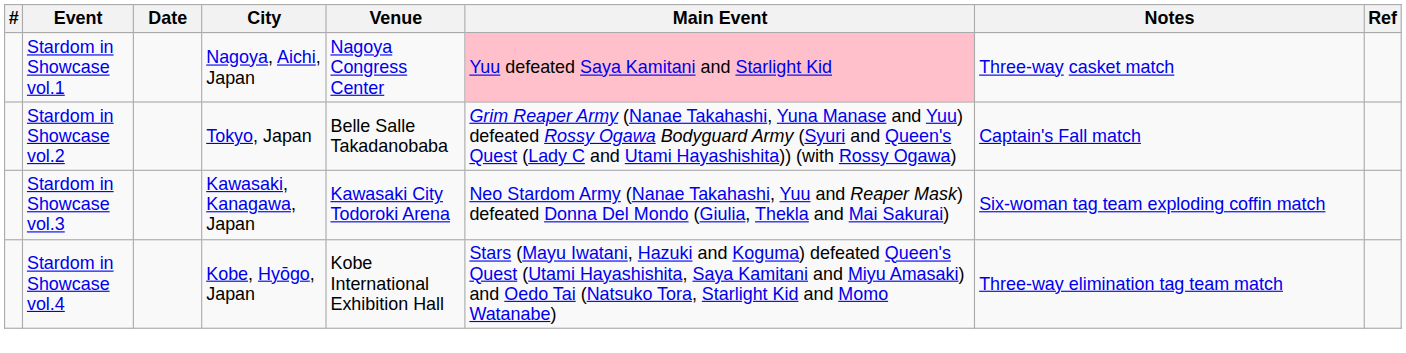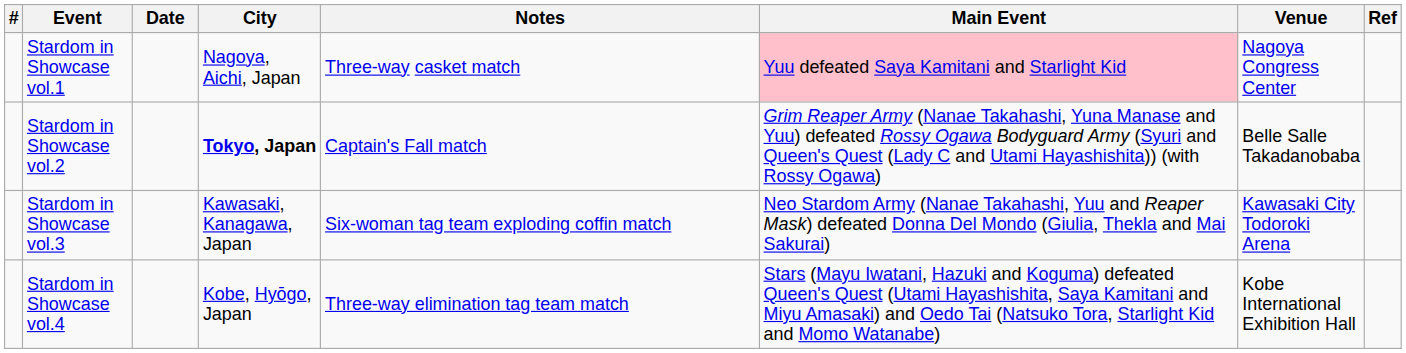columns swapped: Venue <-> Notes
Stardom in Showcase vol.2 | City: normal -> bold
